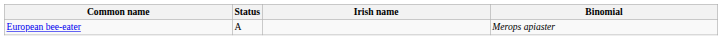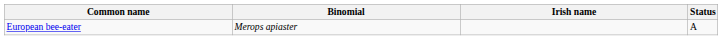columns swapped: Binomial <-> Status
